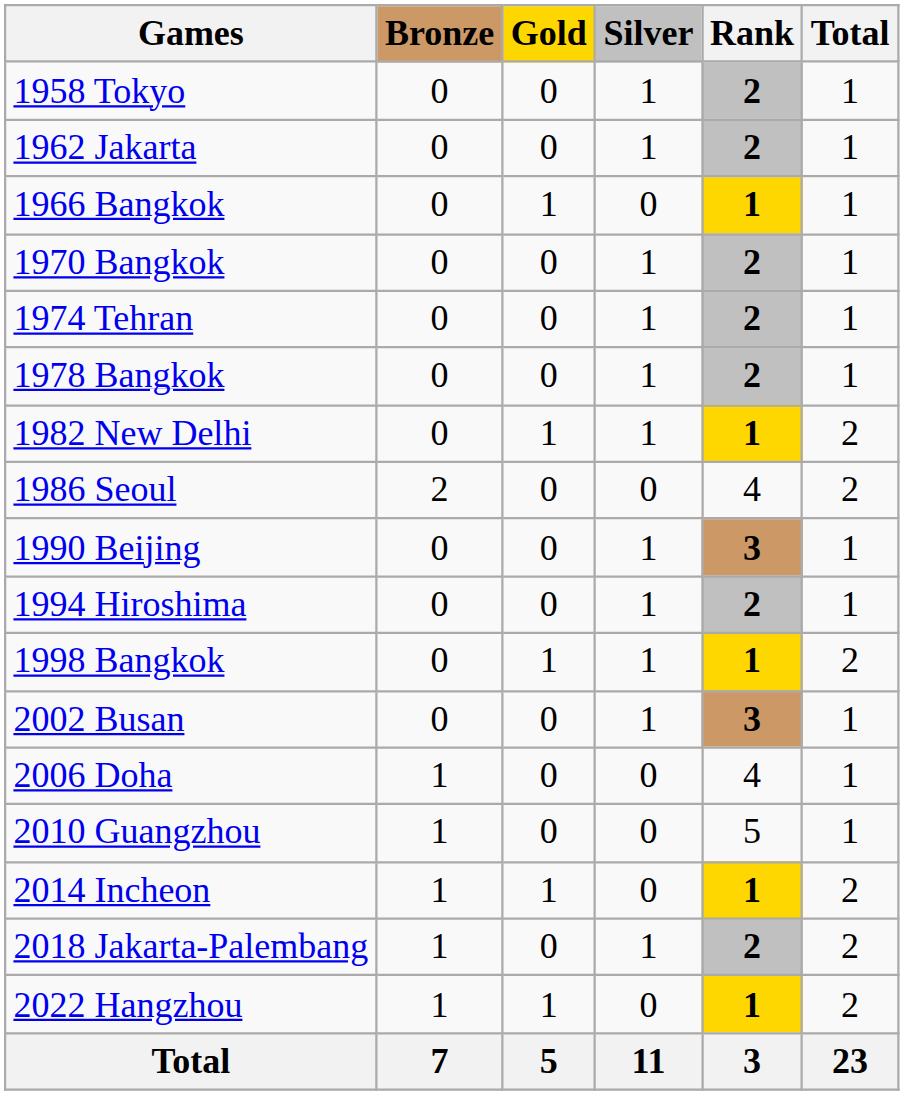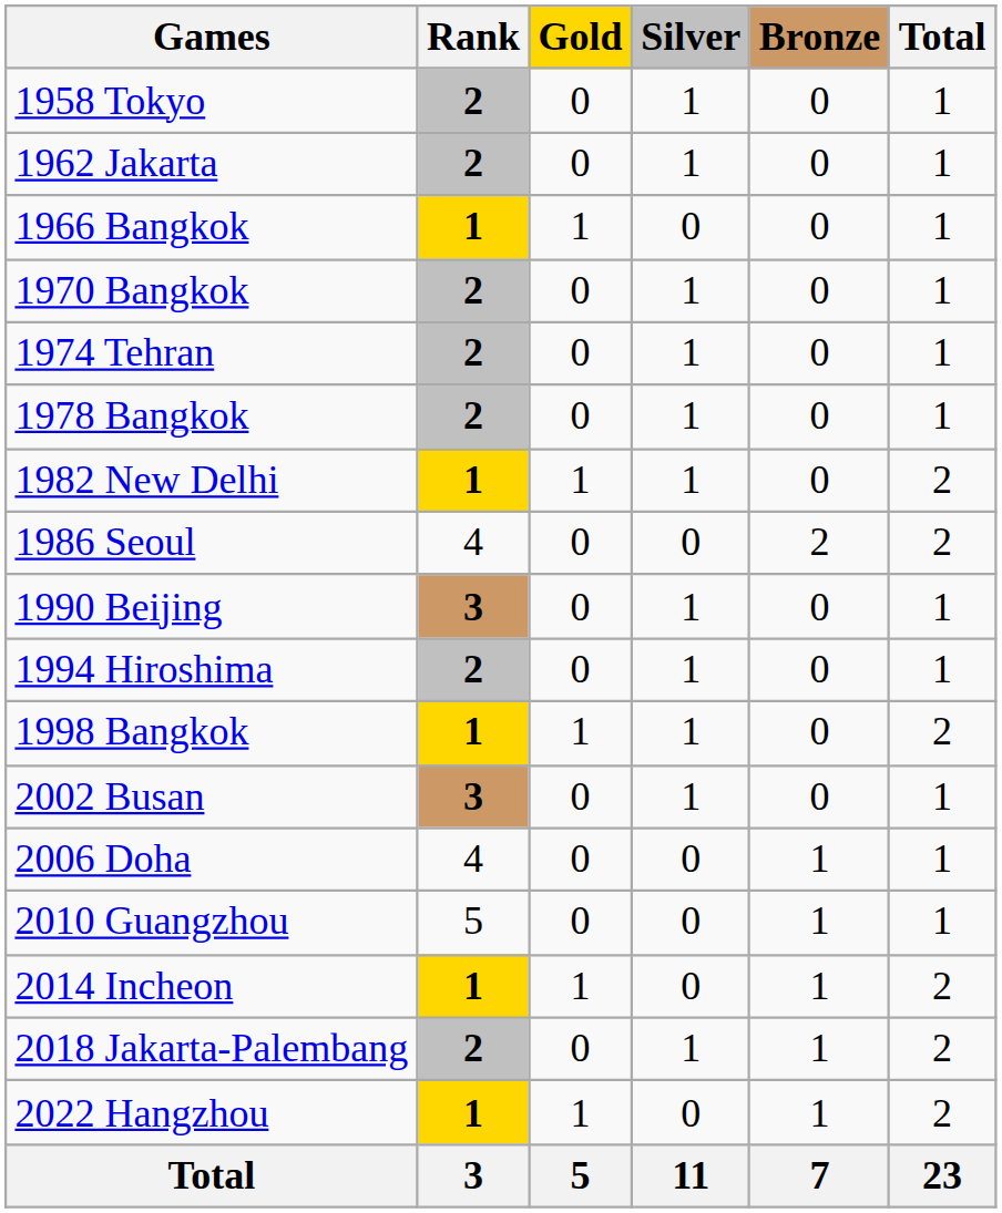columns swapped: Rank <-> Bronze
